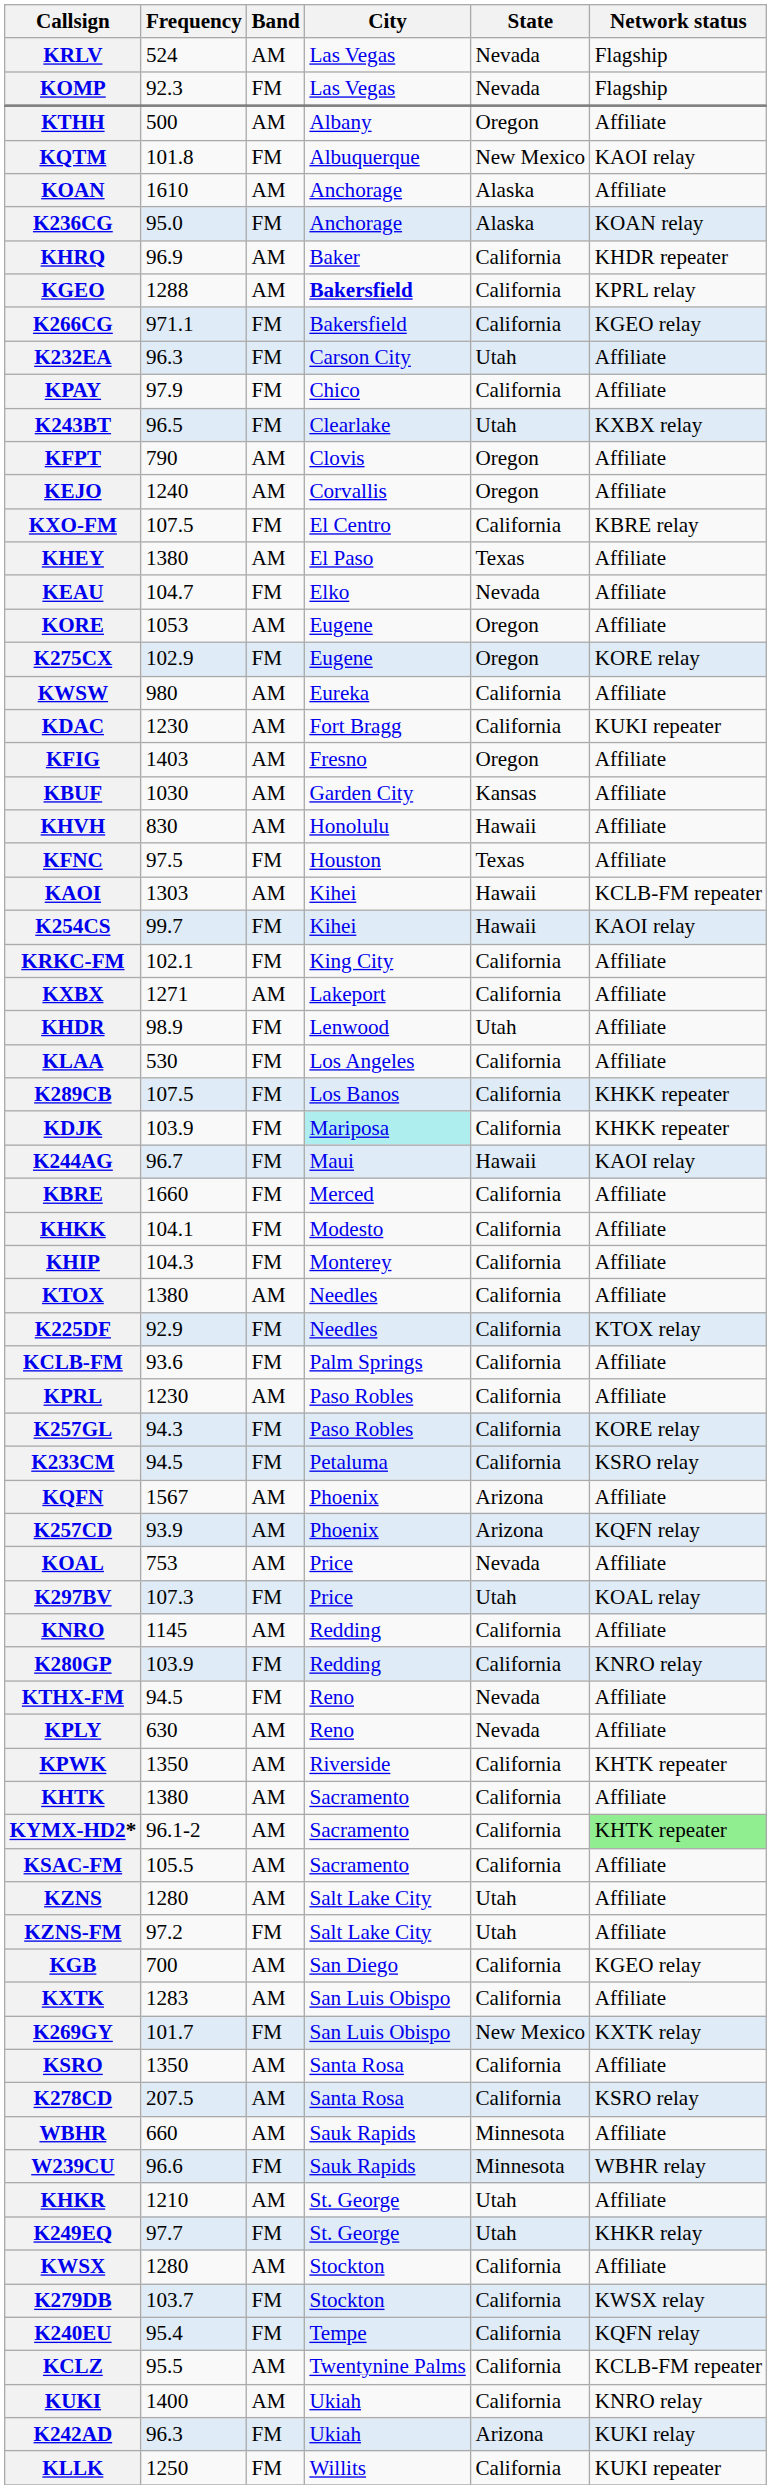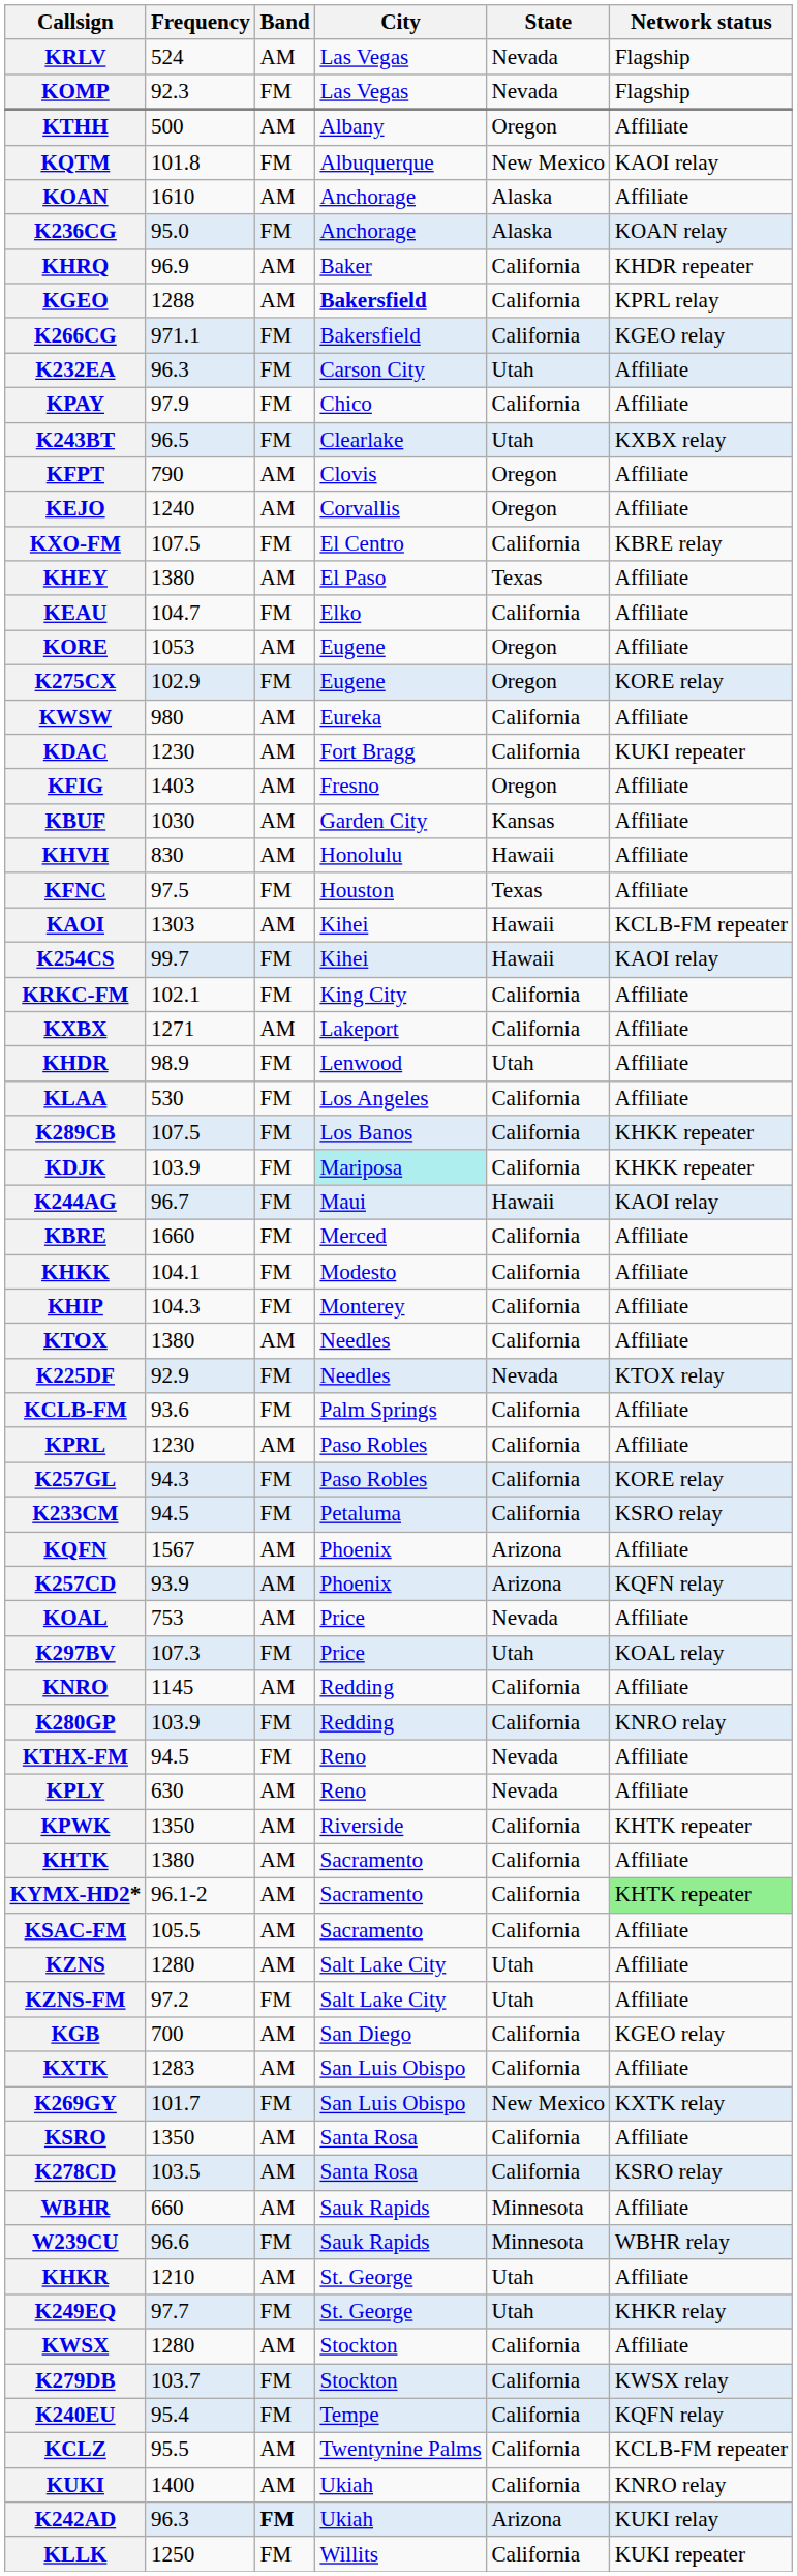KEAU | State: Nevada -> California
K225DF | State: California -> Nevada
K278CD | Frequency: 207.5 -> 103.5
K242AD | Band: normal -> bold
